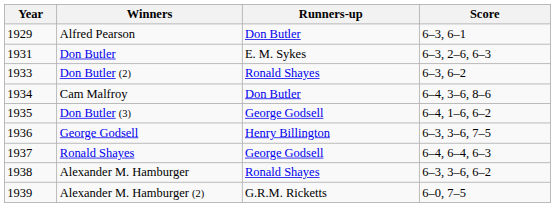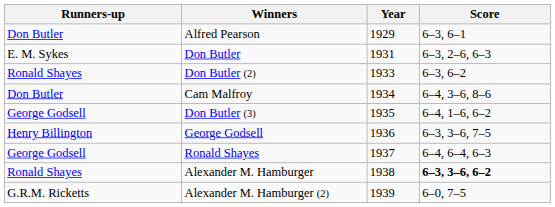columns swapped: Year <-> Runners-up
Alexander M. Hamburger | Score: normal -> bold
